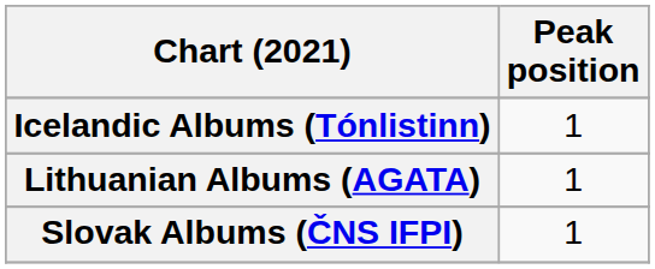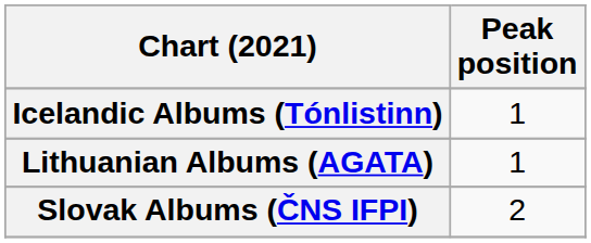Slovak Albums (ČNS IFPI) | Peak position: 1 -> 2
